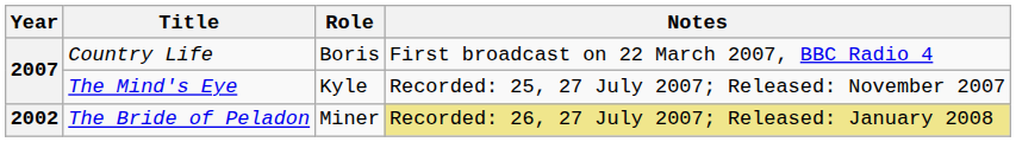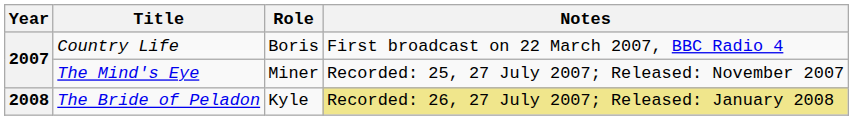The Mind's Eye | Role: Kyle -> Miner
The Bride of Peladon | Year: 2002 -> 2008
The Bride of Peladon | Role: Miner -> Kyle
